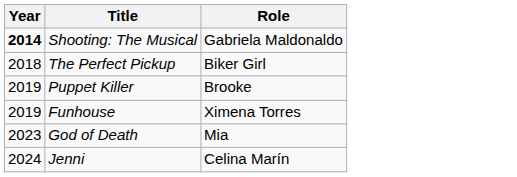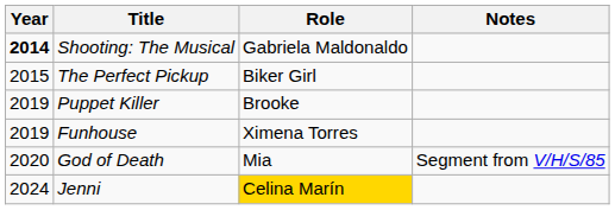+ column: Notes | Segment from V/H/S/85
The Perfect Pickup | Year: 2018 -> 2015
God of Death | Year: 2023 -> 2020
Jenni | Role: no background -> gold background
